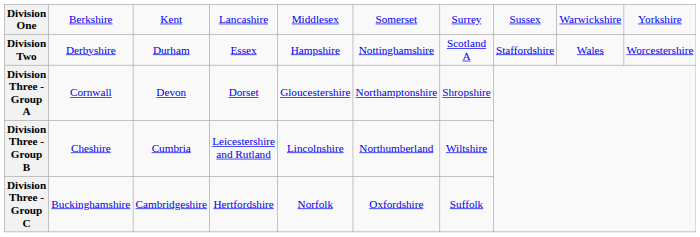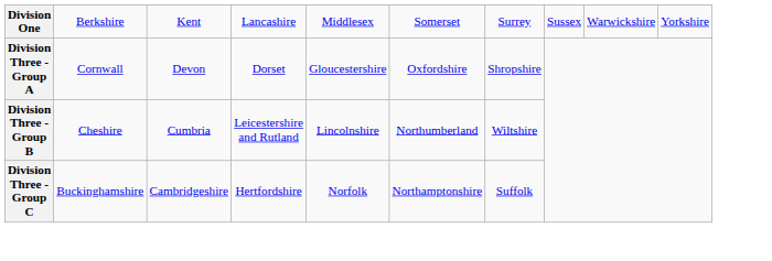- row: Division Two | Derbyshire | Durham | Essex | Hampshire | Nottinghamshire | Scotland A | Staffordshire | Wales | Worcestershire
Division Three - Group A | column 6: Northamptonshire -> Oxfordshire
Division Three - Group C | column 6: Oxfordshire -> Northamptonshire
